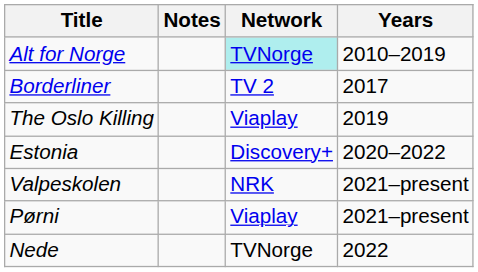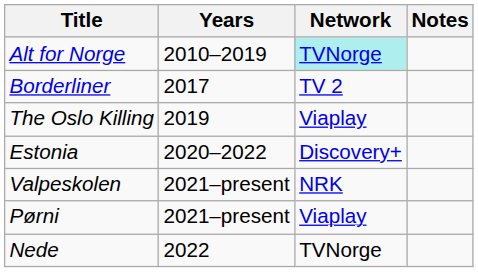columns swapped: Years <-> Notes
